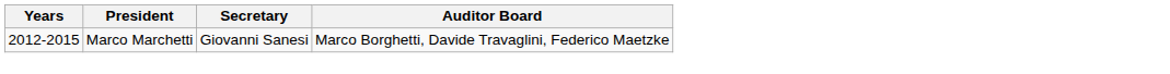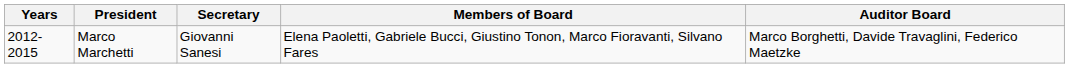+ column: Members of Board | Elena Paoletti, Gabriele Bucci, Giustino Tonon, Marco Fioravanti, Silvano Fares
